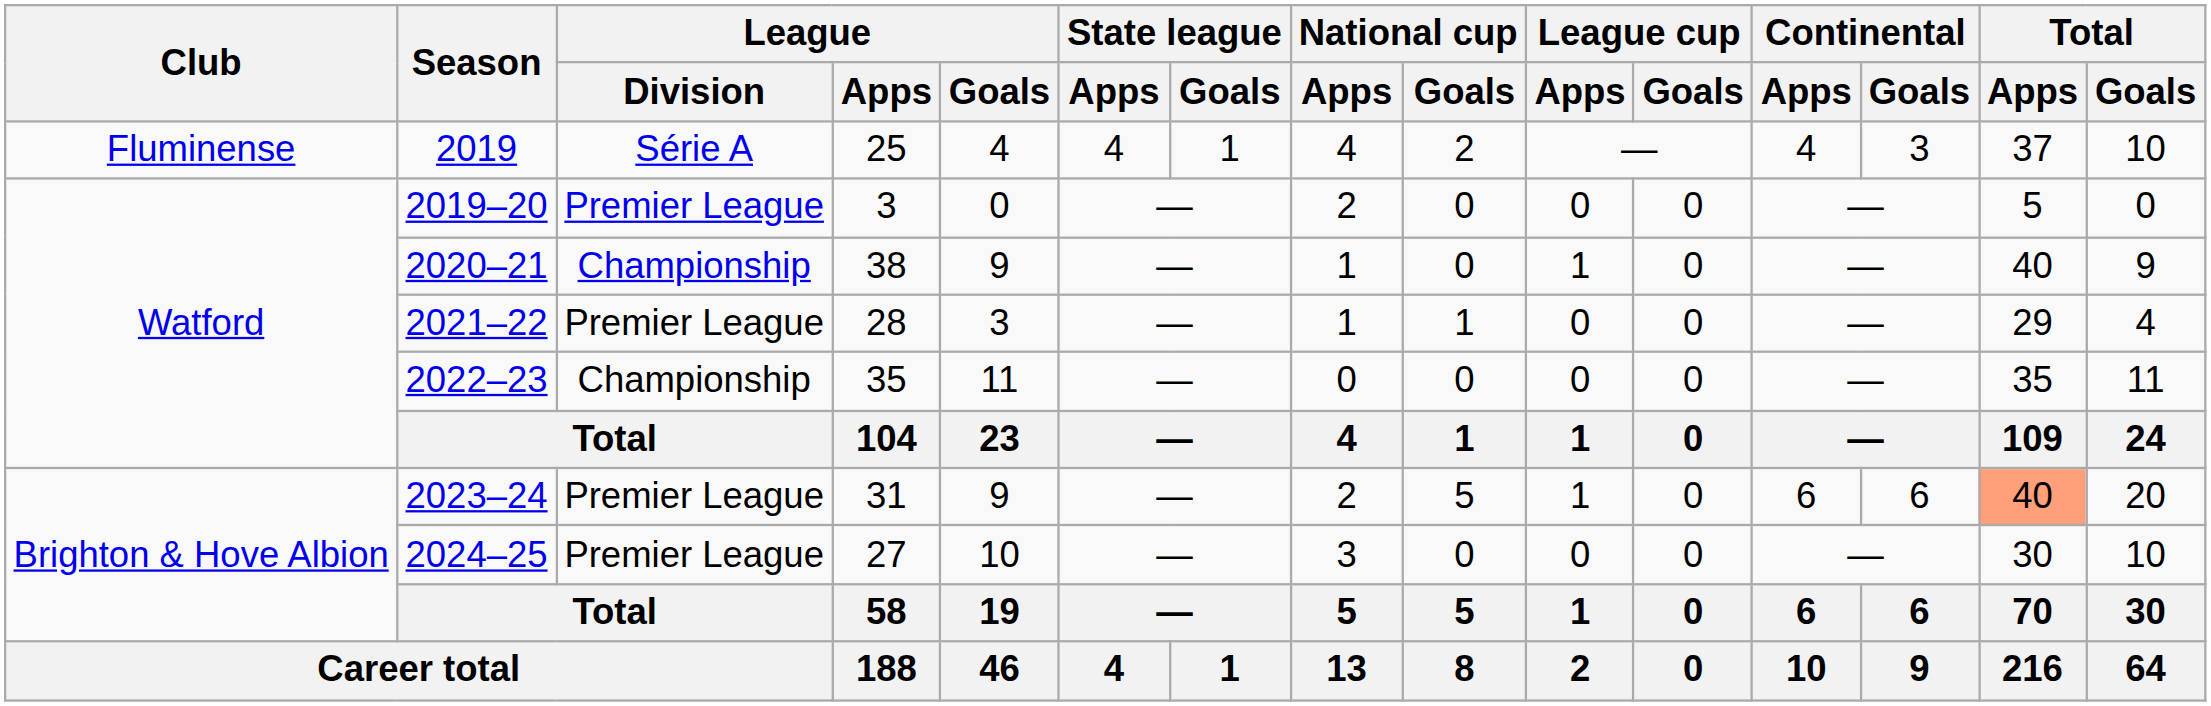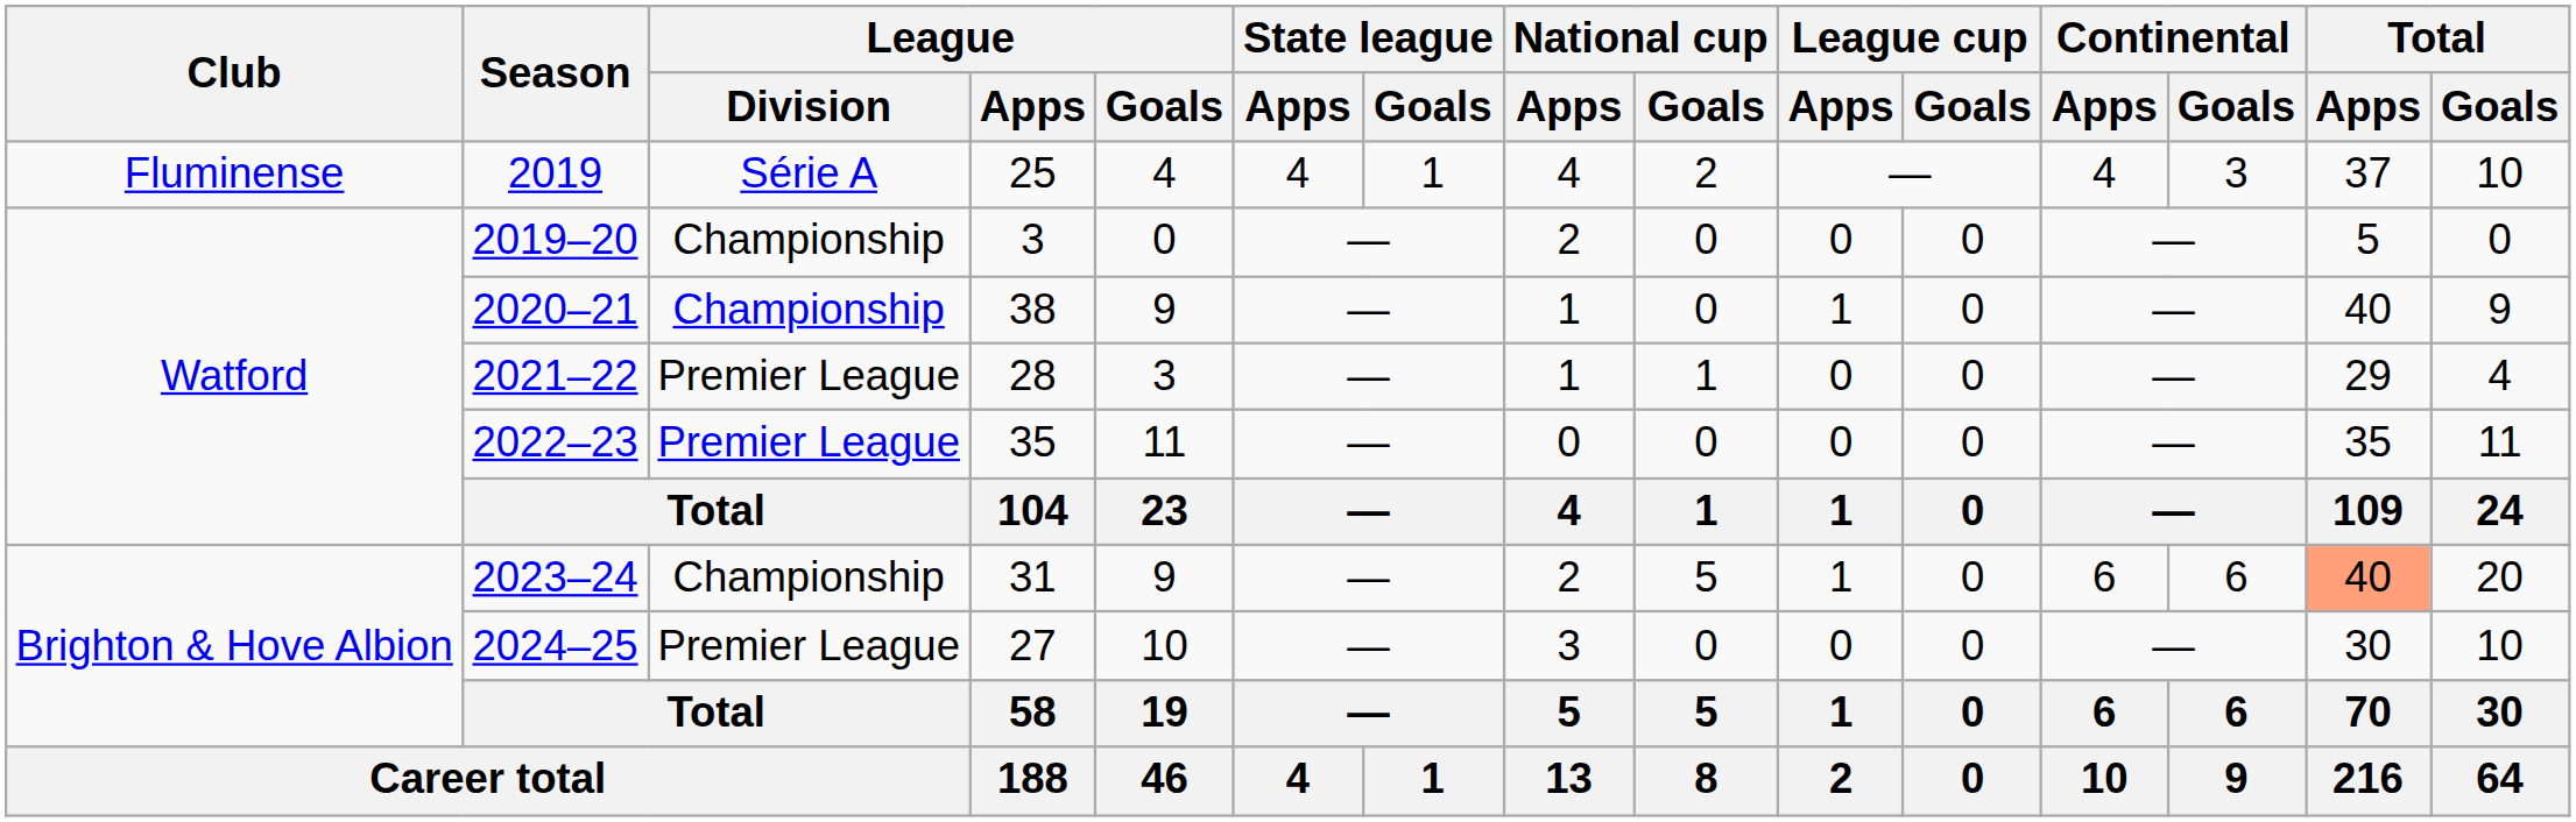2019–20 | League / Division: Premier League -> Championship
2022–23 | League / Division: Championship -> Premier League
2023–24 | League / Division: Premier League -> Championship
